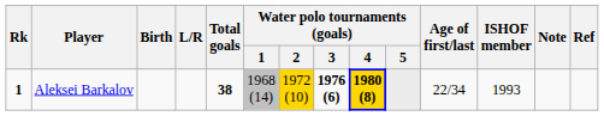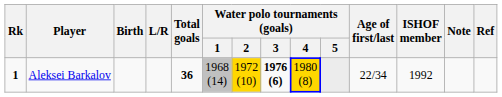Aleksei Barkalov | Total goals: 38 -> 36
Aleksei Barkalov | Water polo tournaments (goals) / 4: bold -> normal
Aleksei Barkalov | ISHOF member: 1993 -> 1992
